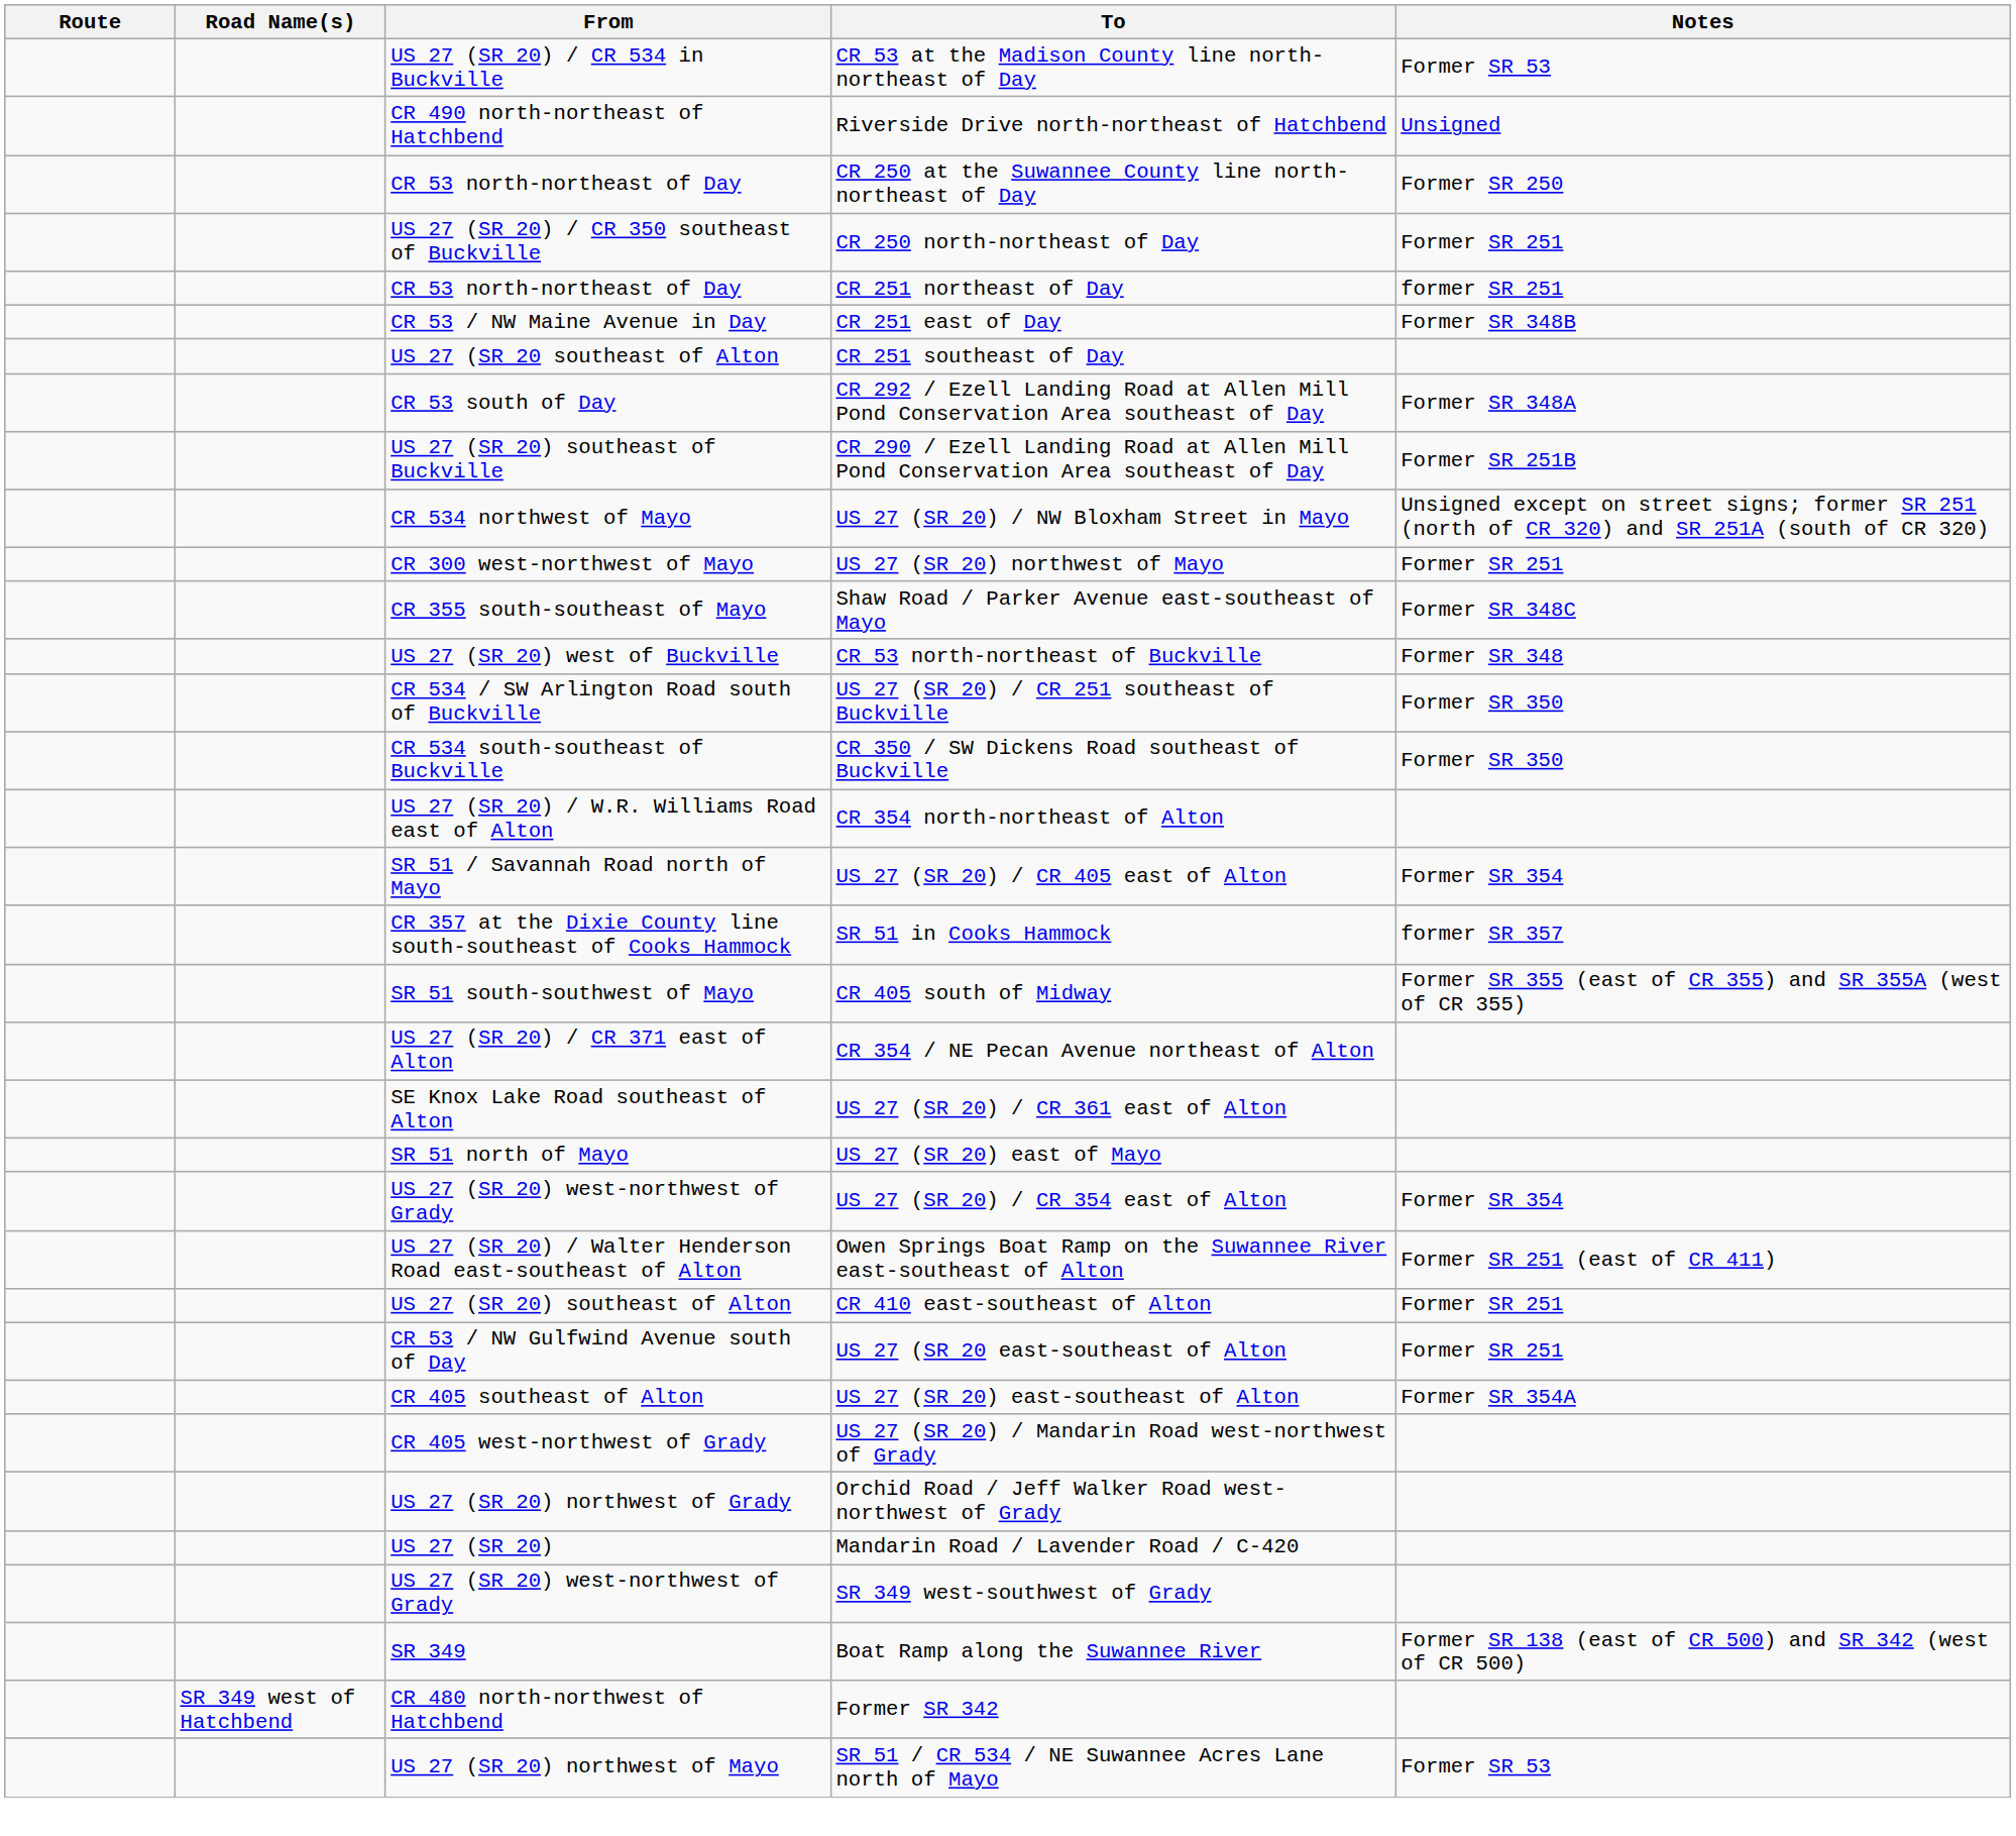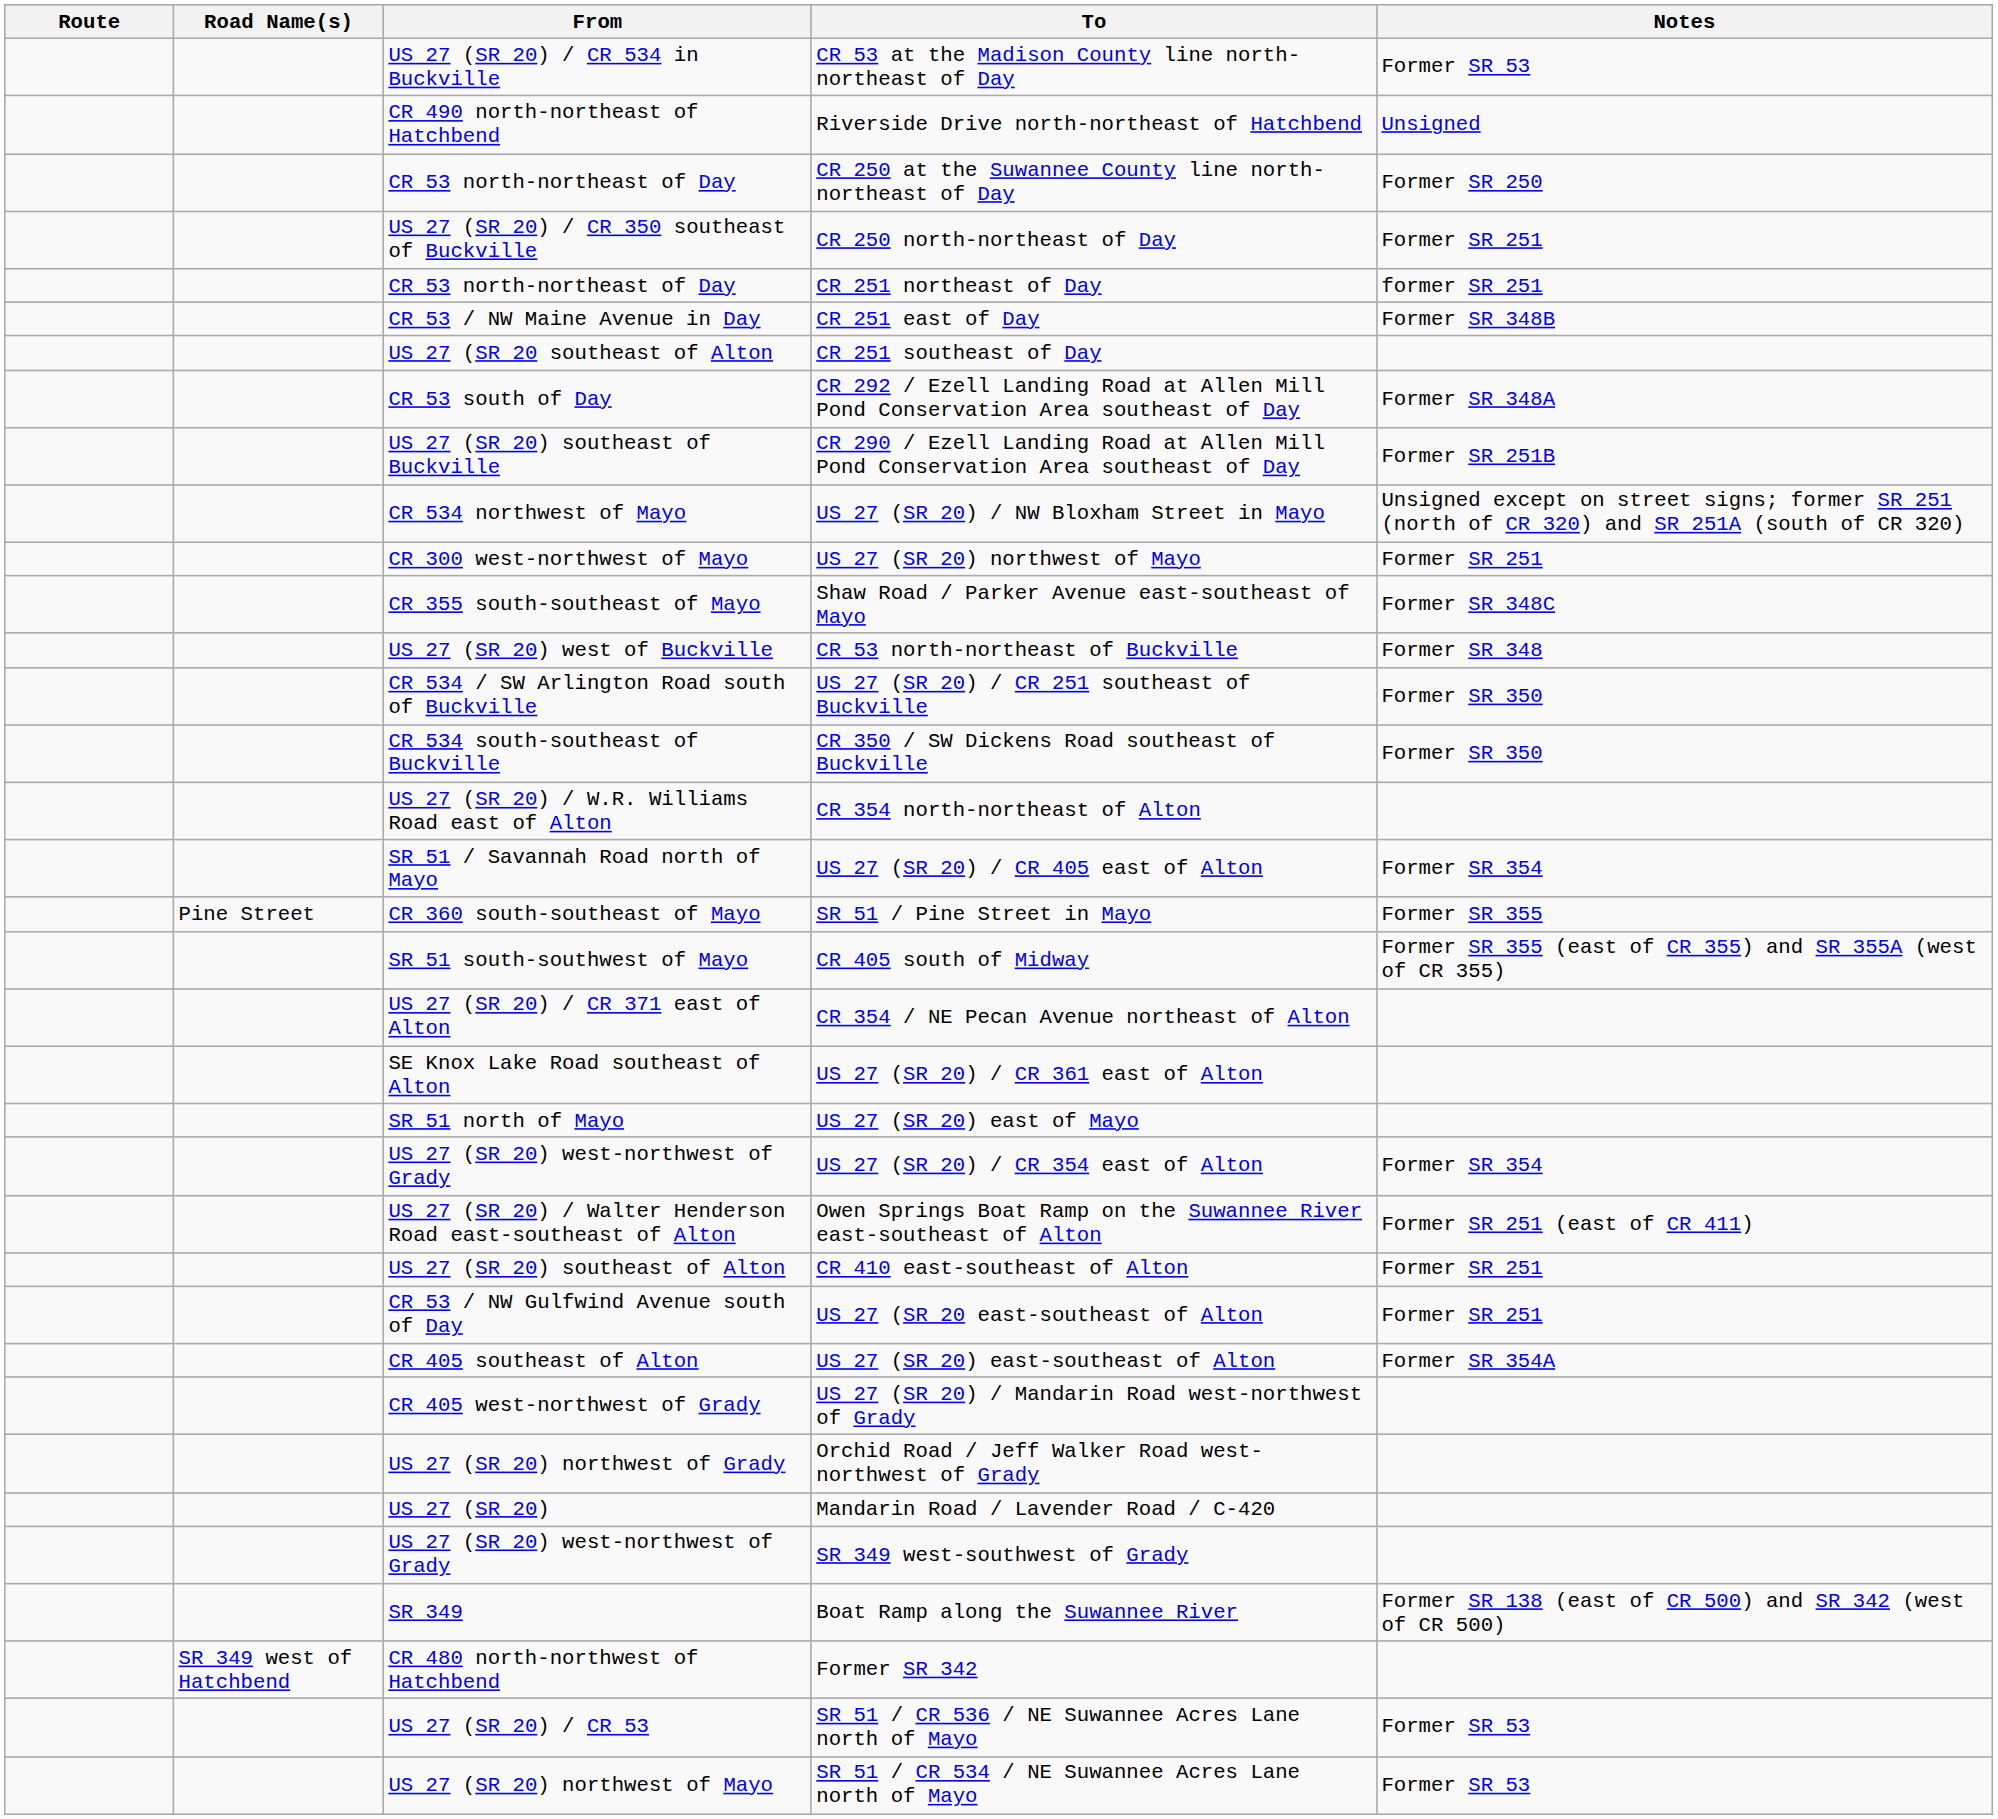+ row: Pine Street | CR 360 south-southeast of Mayo | SR 51 / Pine Street in Mayo | Former SR 355
- row: CR 357 at the Dixie County line south-southeast of Cooks Hammock | SR 51 in Cooks Hammock | former SR 357
+ row: US 27 (SR 20) / CR 53 | SR 51 / CR 536 / NE Suwannee Acres Lane north of Mayo | Former SR 53
